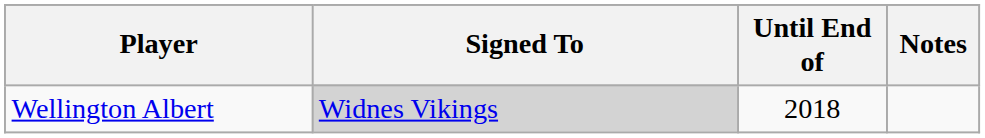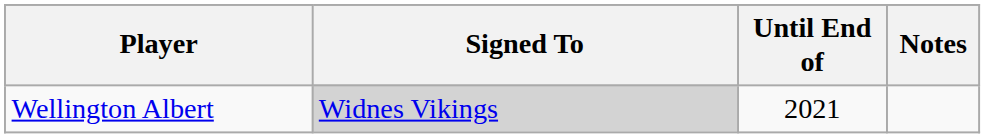Wellington Albert | Until End of: 2018 -> 2021
